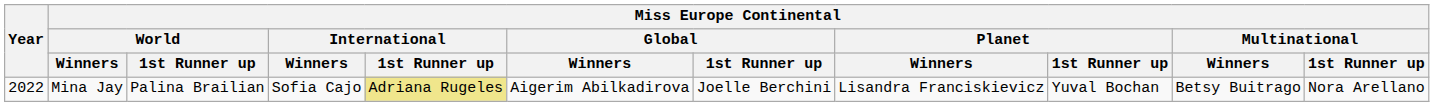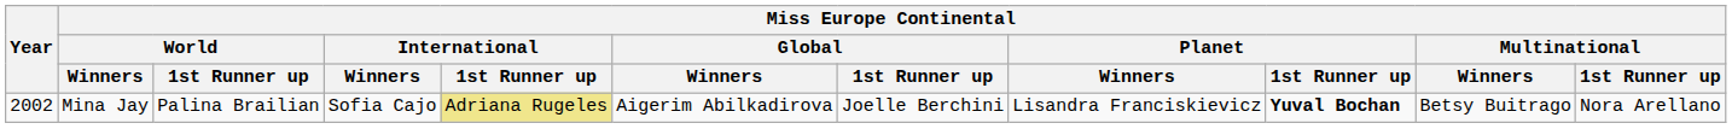Mina Jay | Year: 2022 -> 2002
Mina Jay | Miss Europe Continental / Planet / 1st Runner up: normal -> bold
